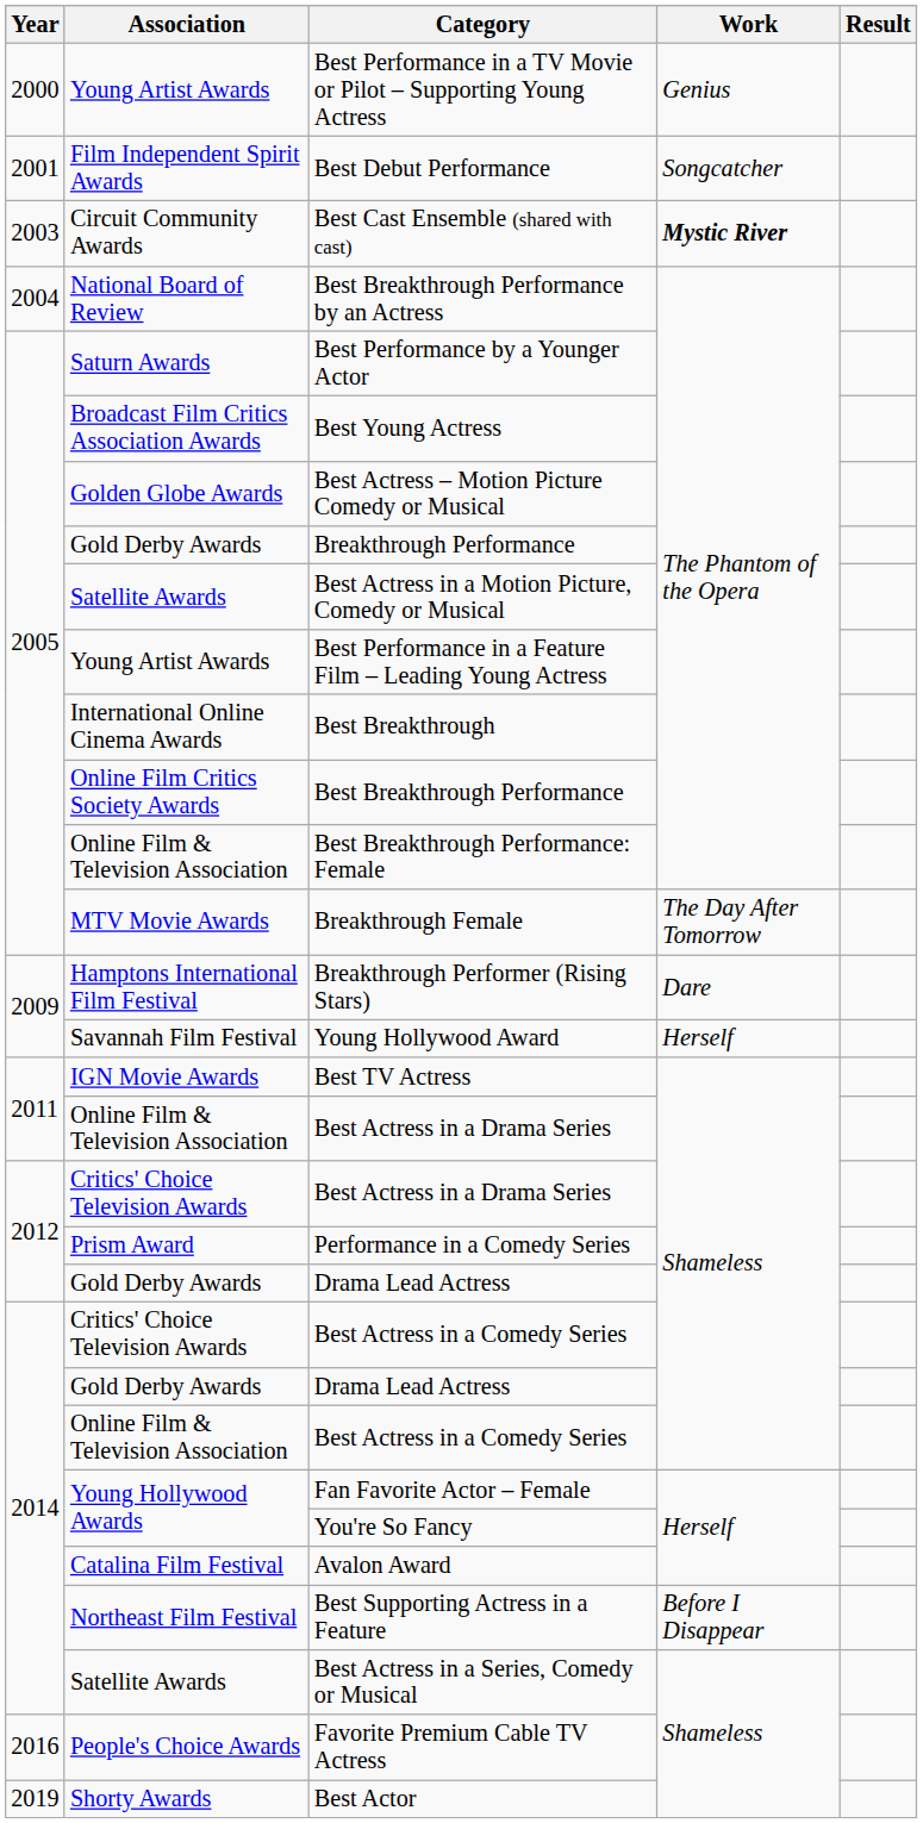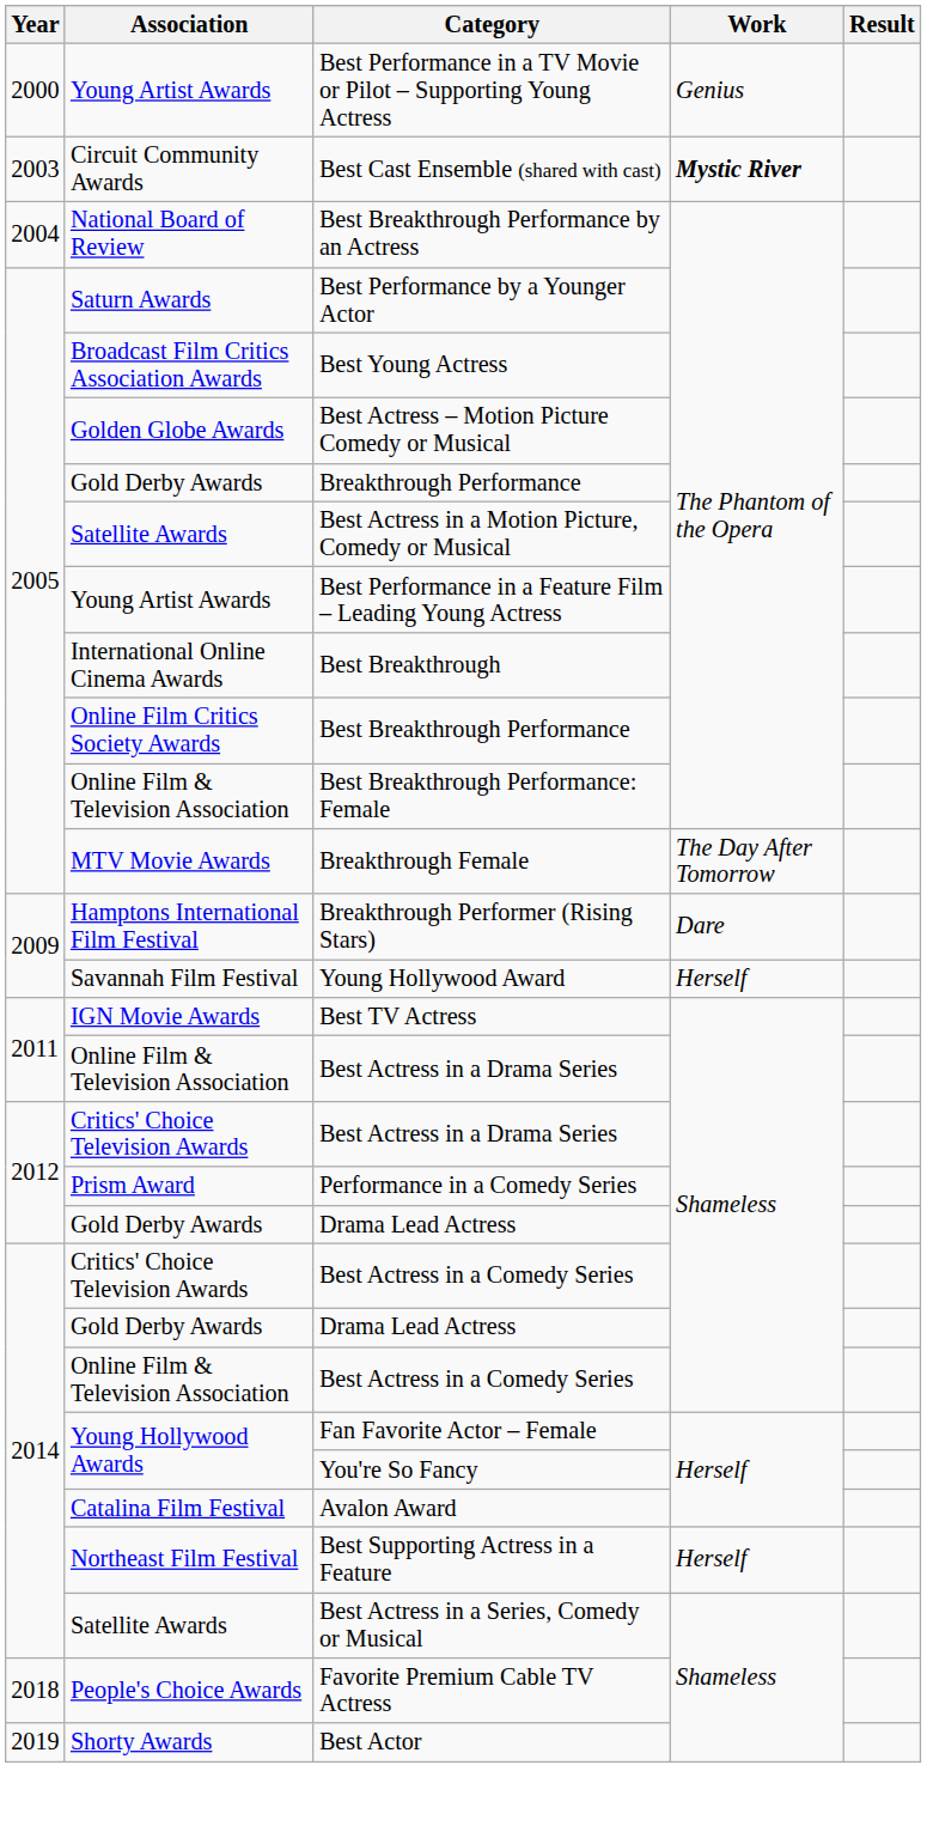- row: 2001 | Film Independent Spirit Awards | Best Debut Performance | Songcatcher
Best Supporting Actress in a Feature | Work: Before I Disappear -> Herself
Favorite Premium Cable TV Actress | Year: 2016 -> 2018
